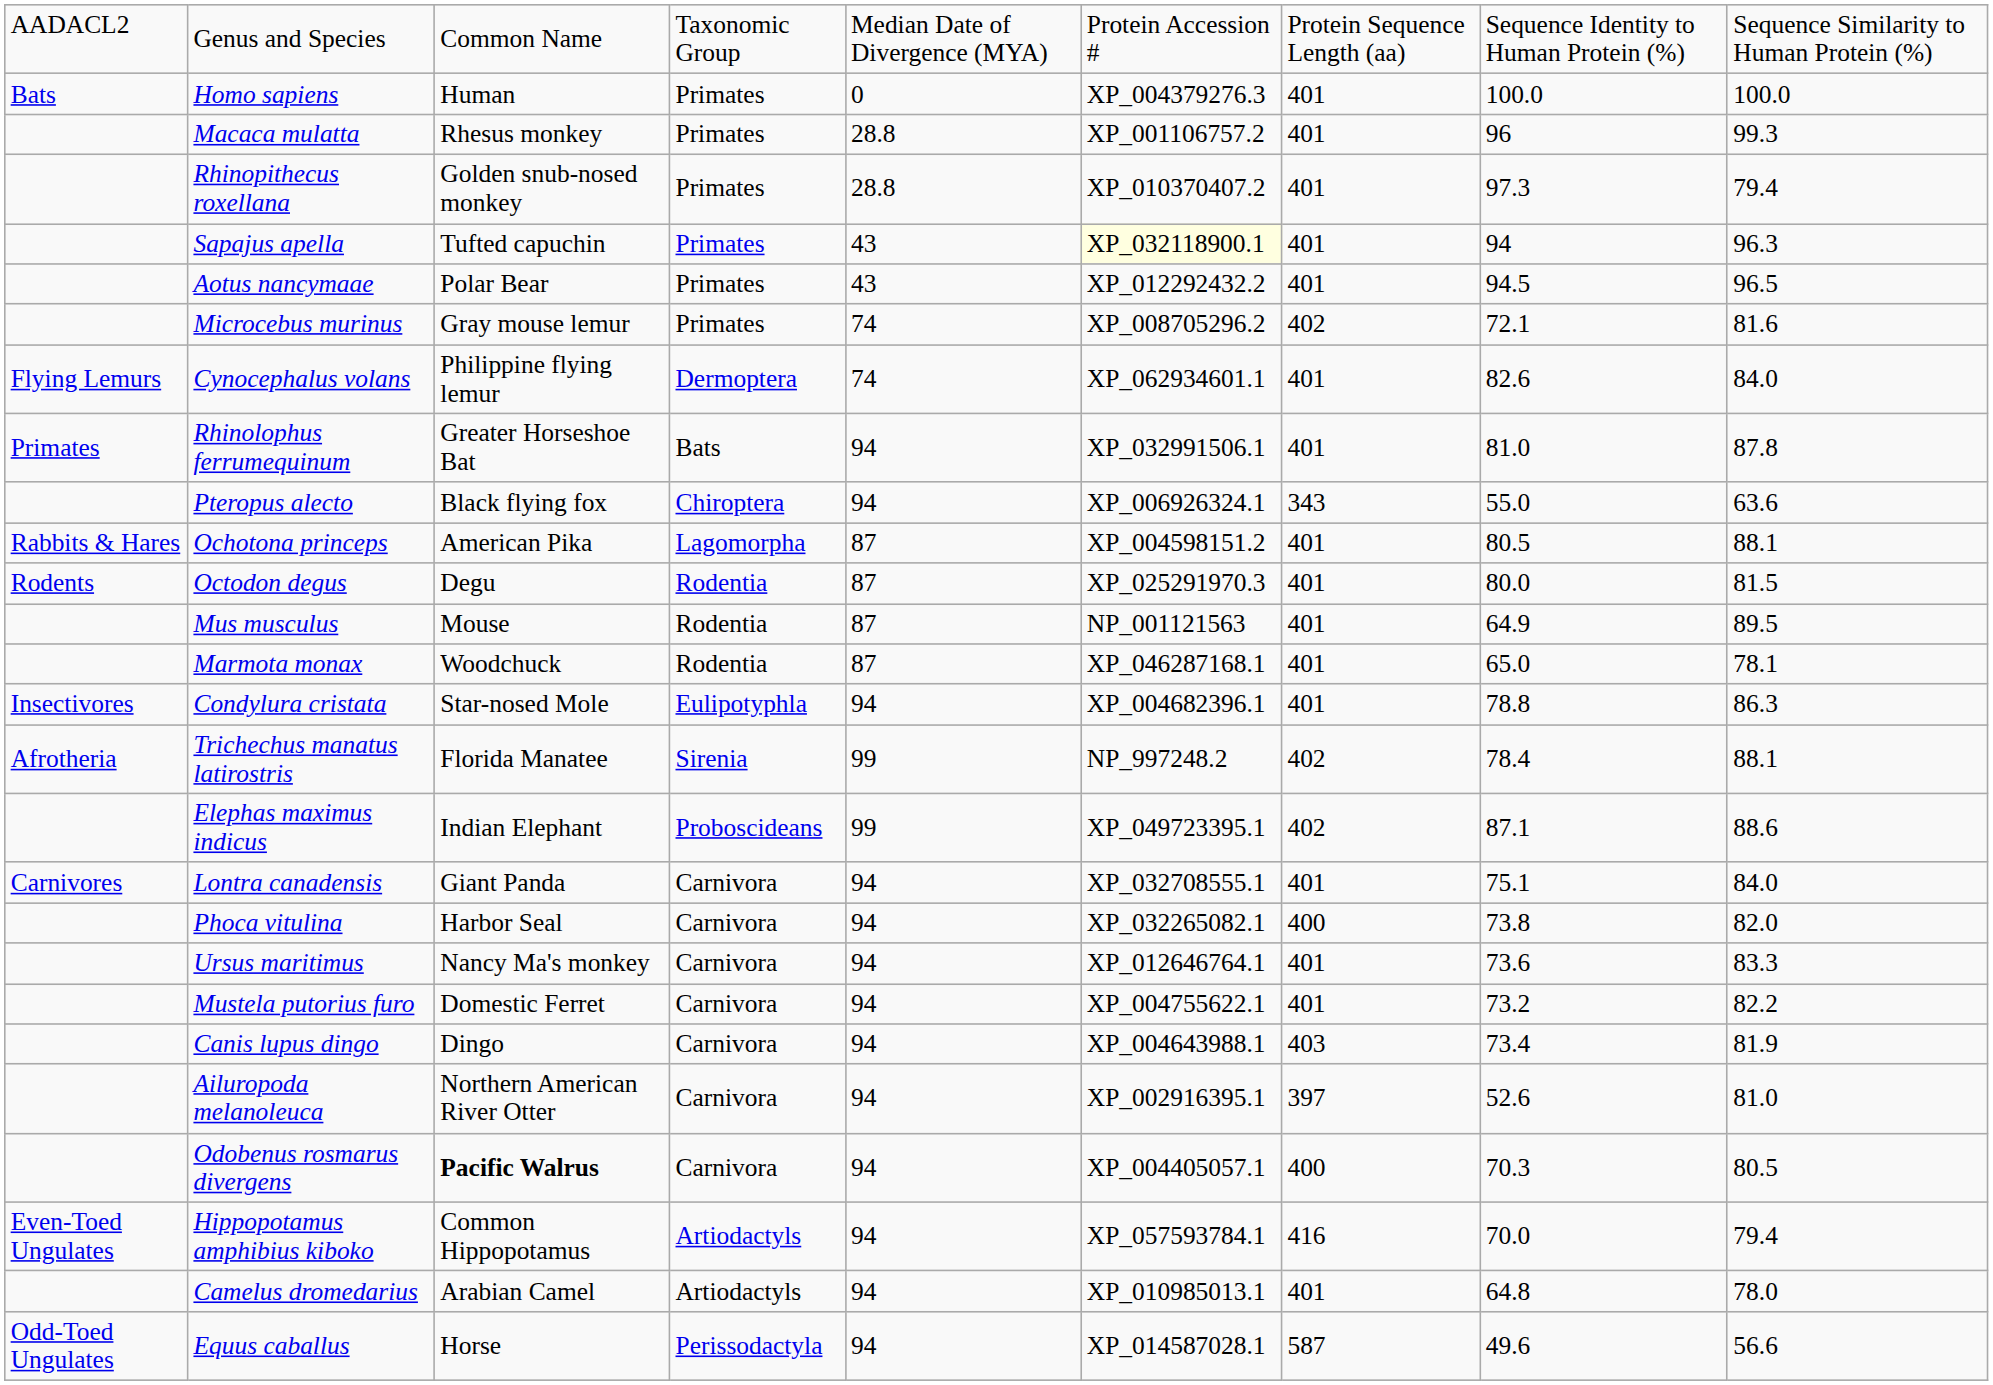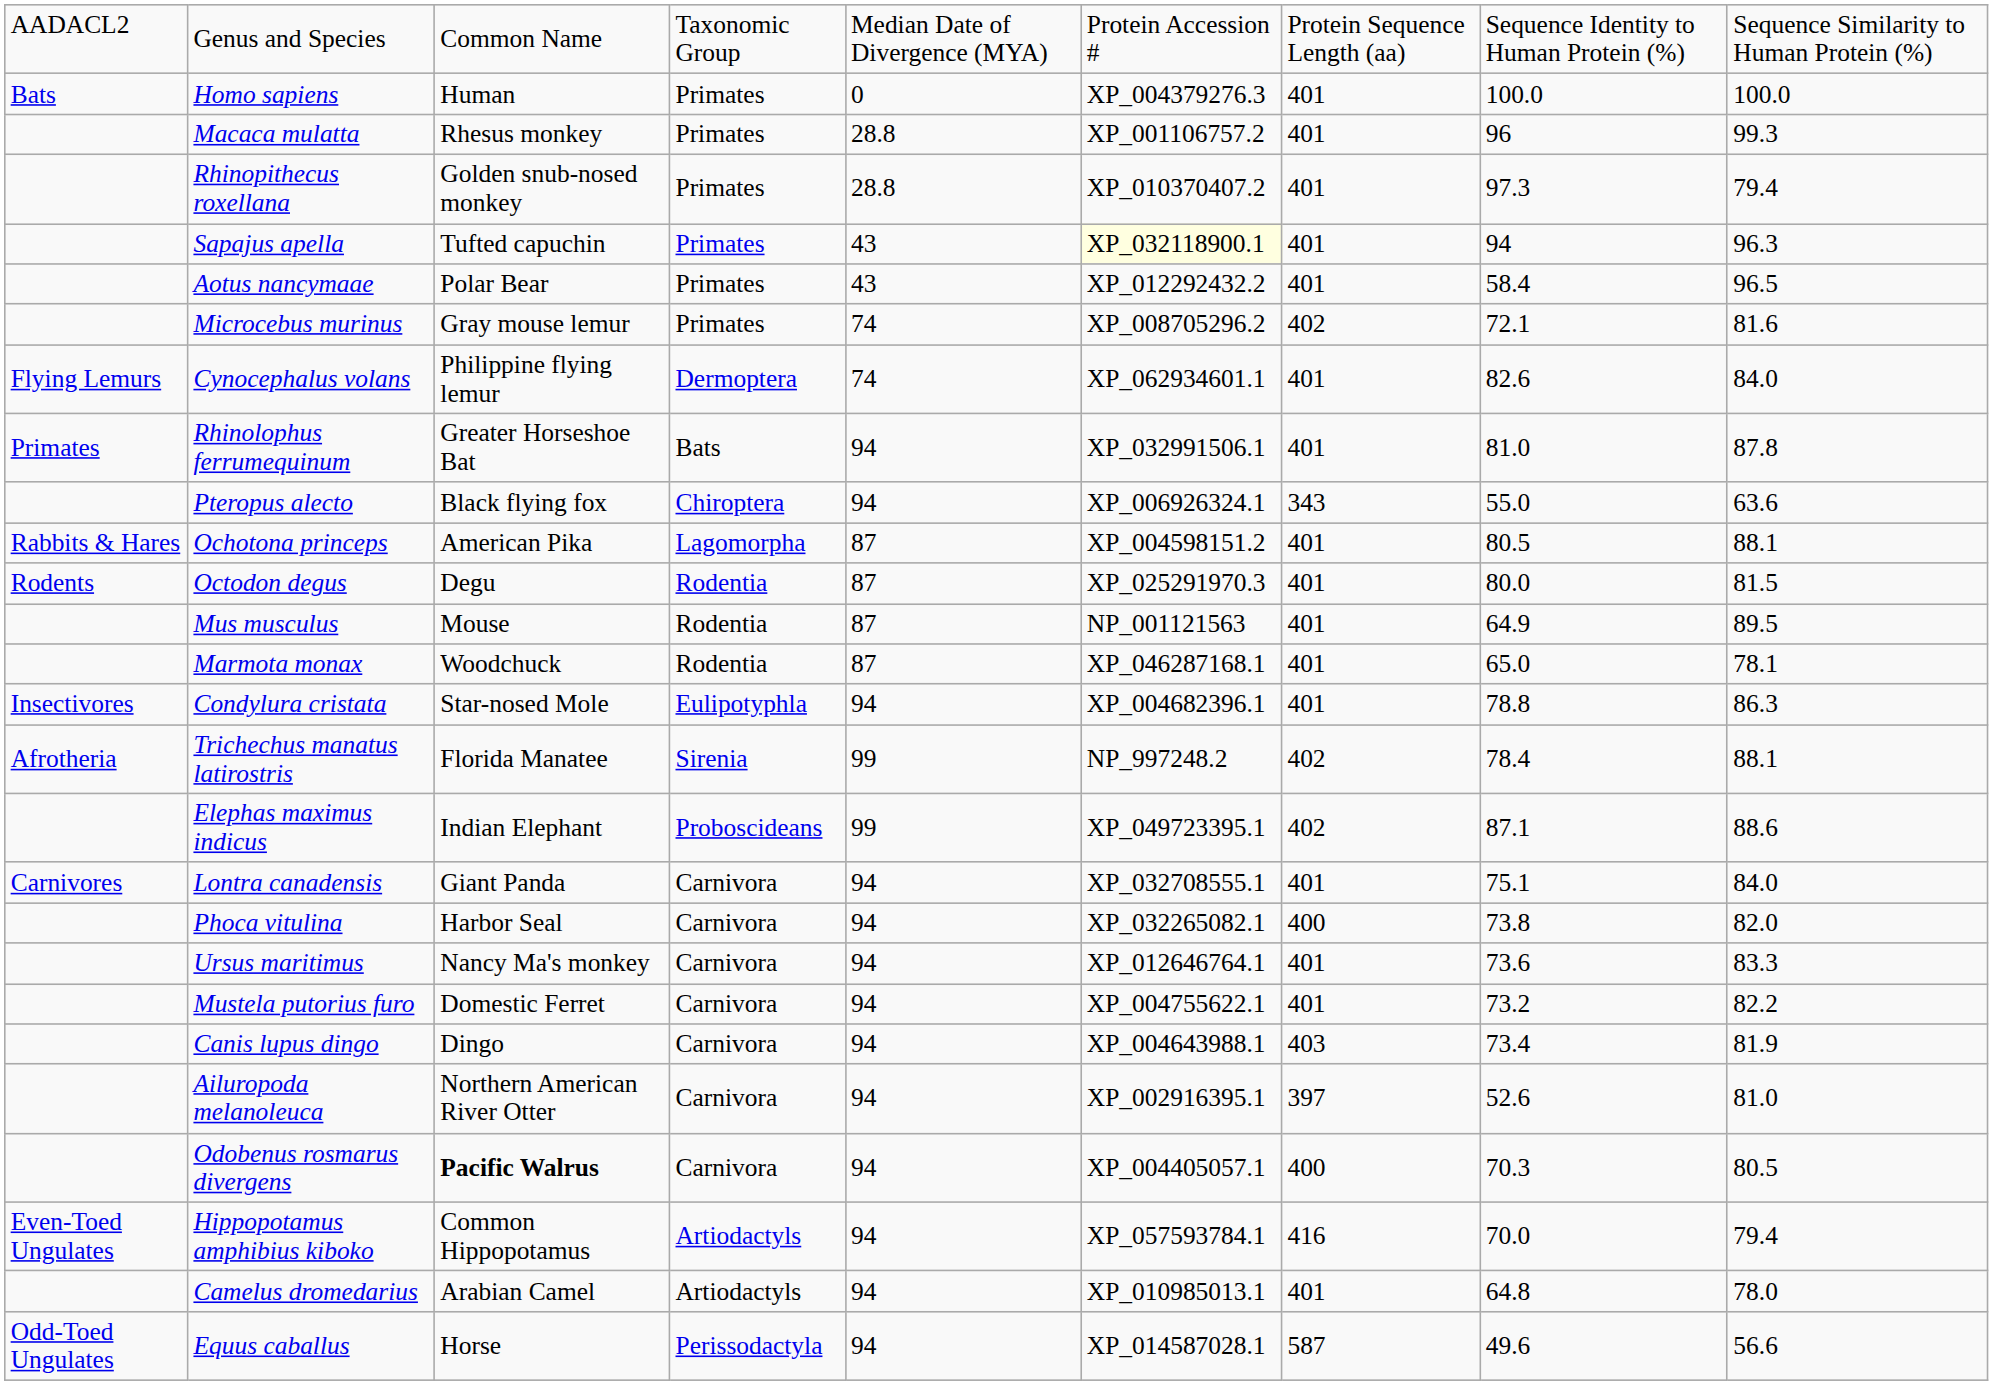Aotus nancymaae | column 8: 94.5 -> 58.4
